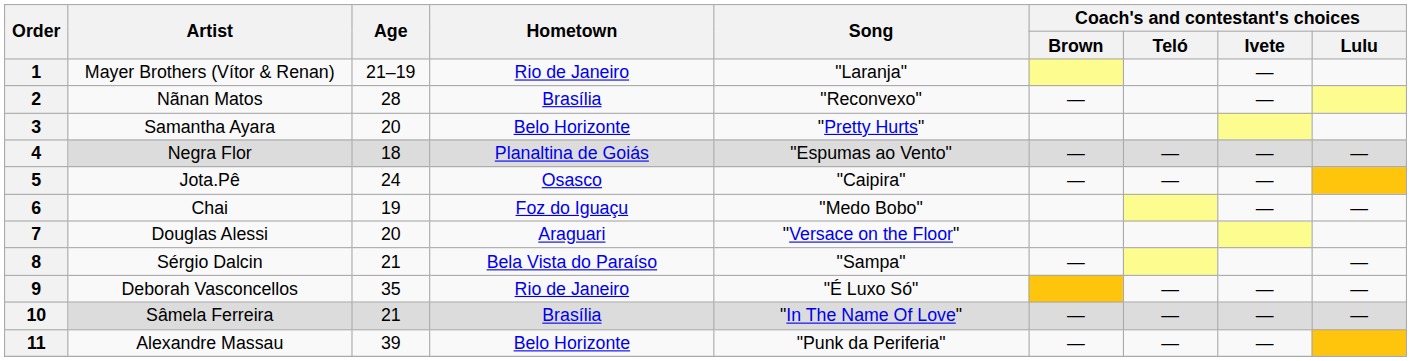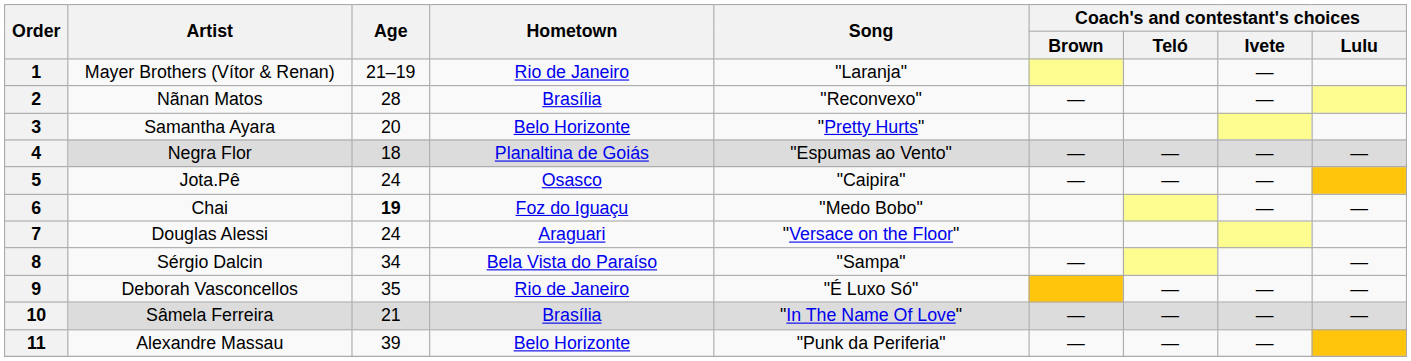6 | Age: normal -> bold
7 | Age: 20 -> 24
8 | Age: 21 -> 34
